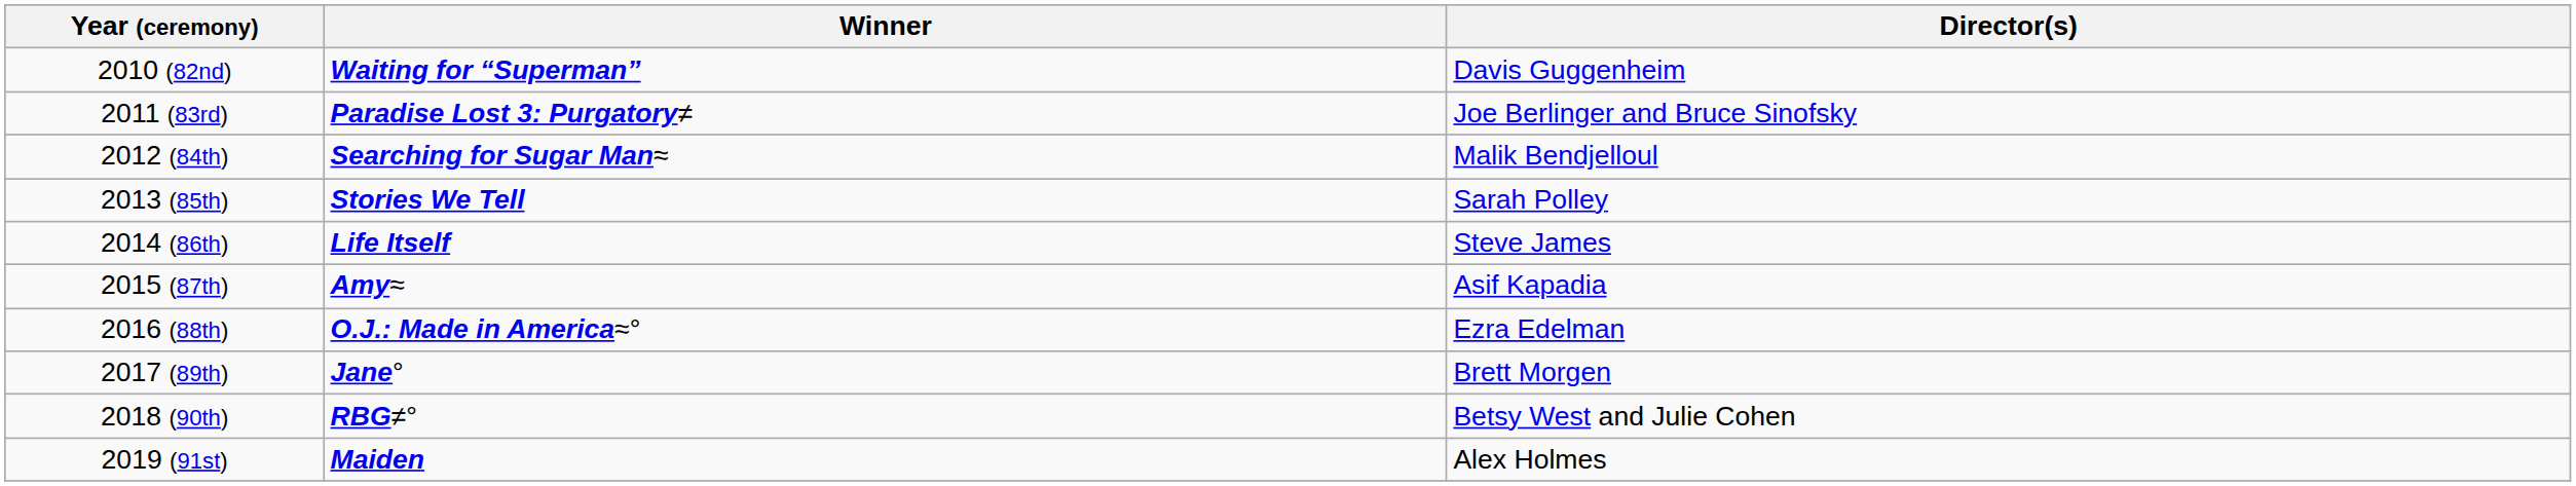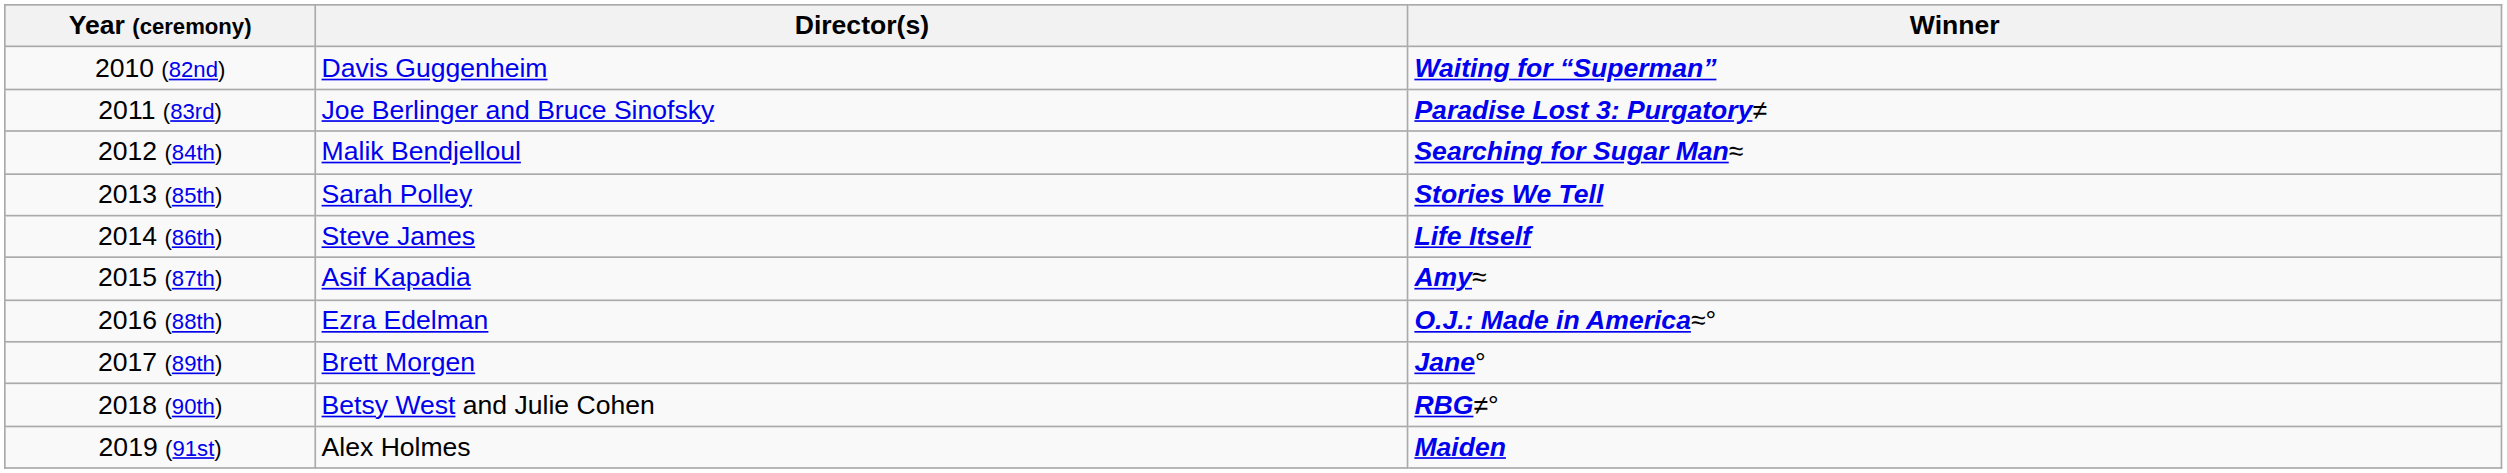columns swapped: Winner <-> Director(s)
